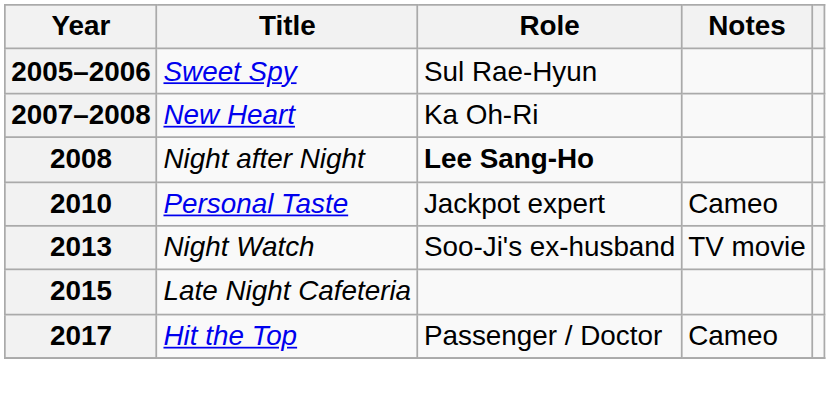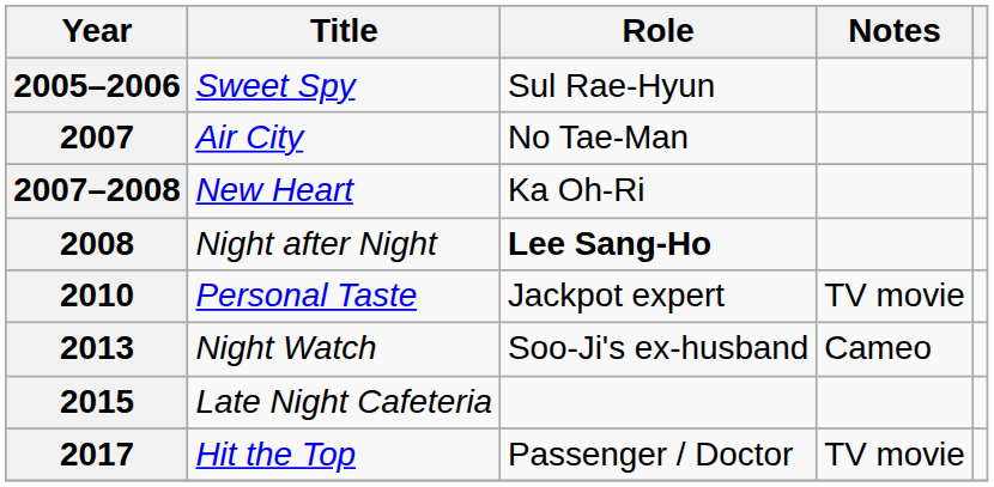+ row: 2007 | Air City | No Tae-Man
2010 | Notes: Cameo -> TV movie
2013 | Notes: TV movie -> Cameo
2017 | Notes: Cameo -> TV movie
